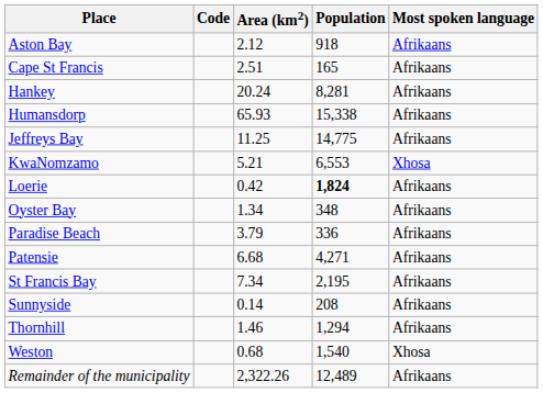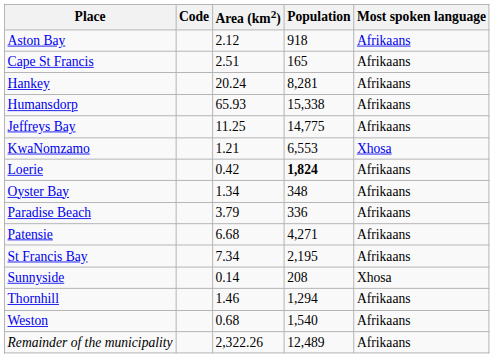KwaNomzamo | Area (km2): 5.21 -> 1.21
Sunnyside | Most spoken language: Afrikaans -> Xhosa
Weston | Most spoken language: Xhosa -> Afrikaans
